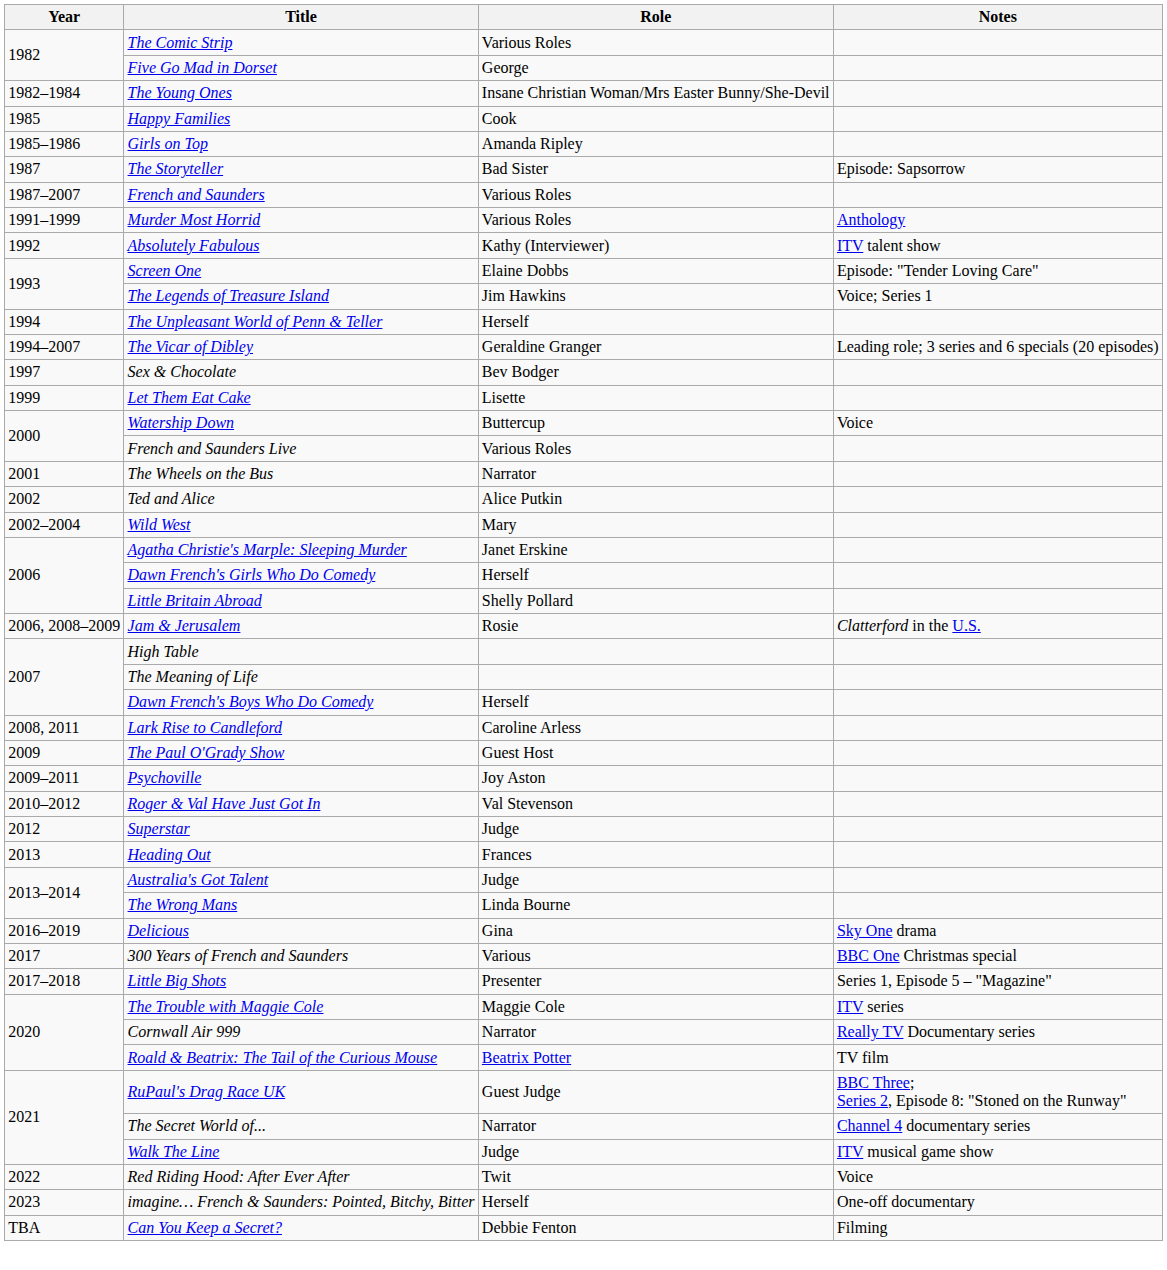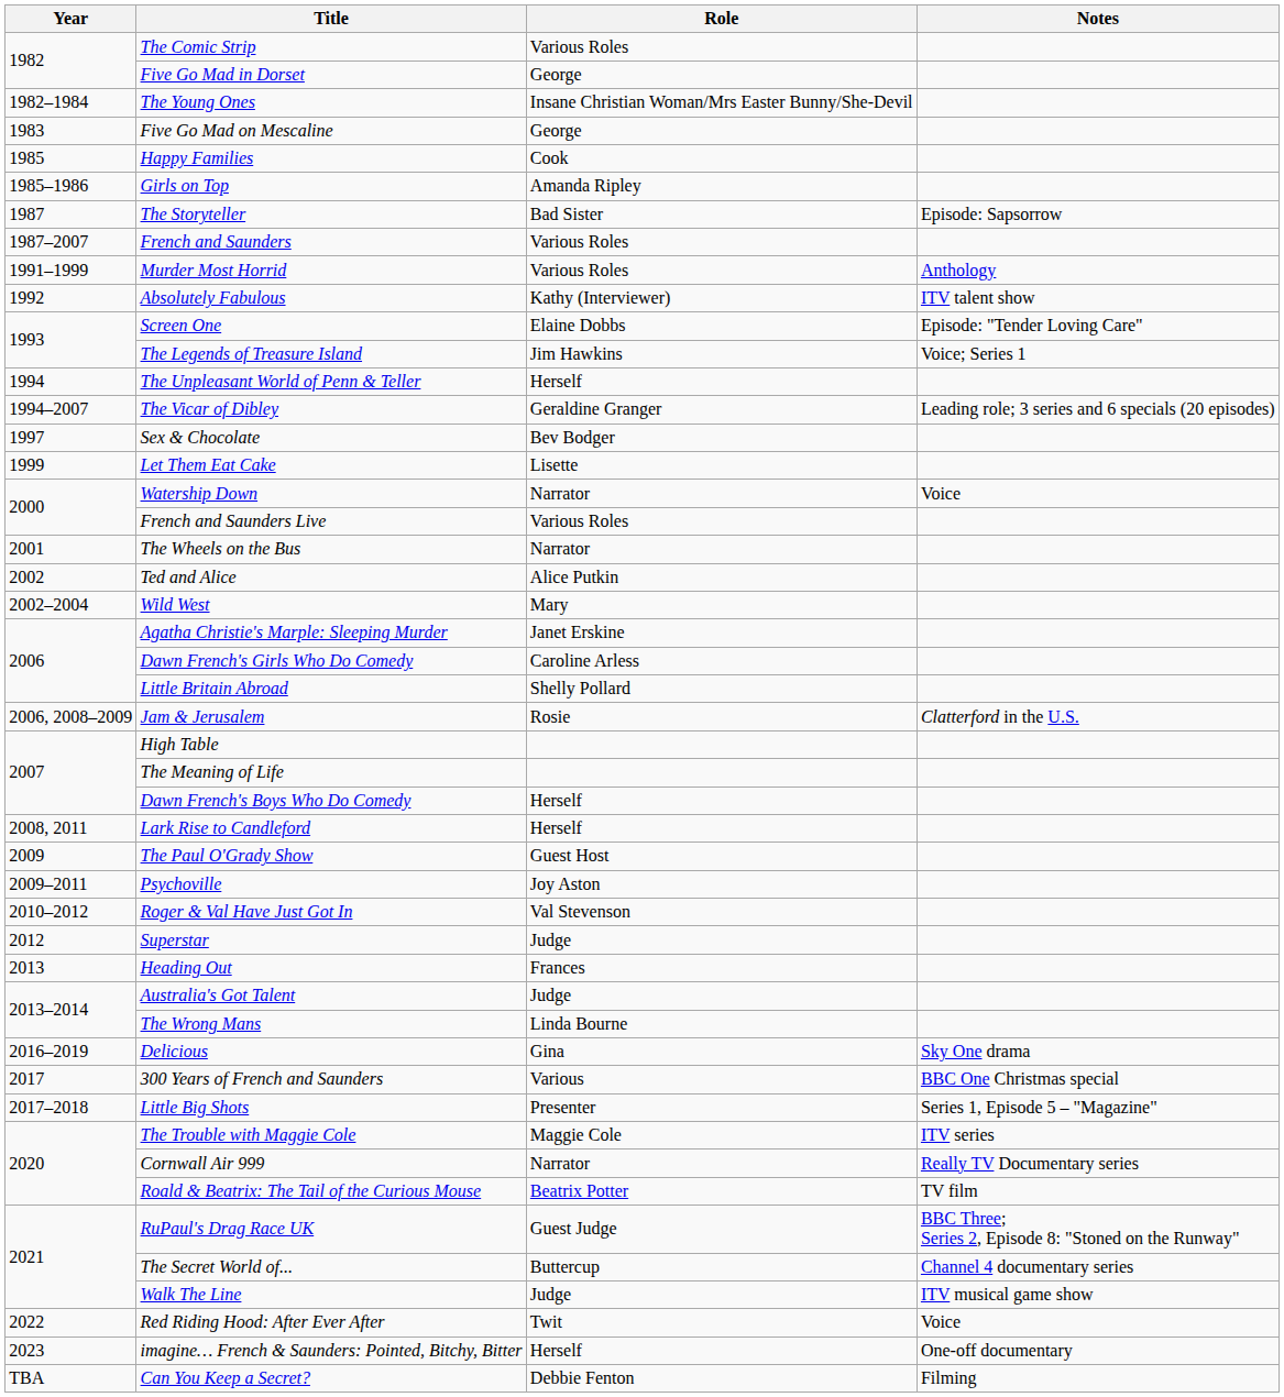+ row: 1983 | Five Go Mad on Mescaline | George
Watership Down | Role: Buttercup -> Narrator
Dawn French's Girls Who Do Comedy | Role: Herself -> Caroline Arless
Lark Rise to Candleford | Role: Caroline Arless -> Herself
The Secret World of... | Role: Narrator -> Buttercup
